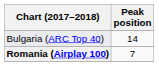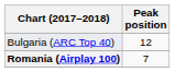Bulgaria (ARC Top 40) | Peak position: 14 -> 12
